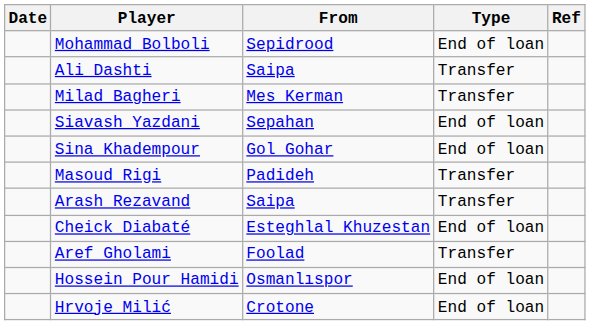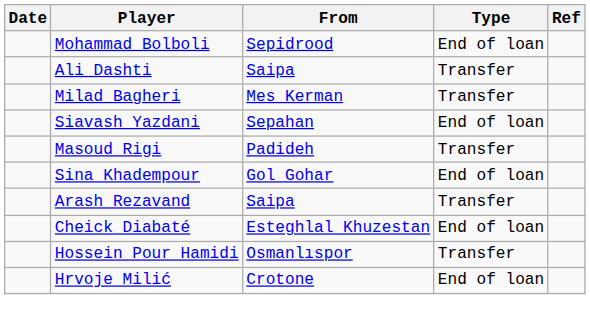rows swapped: Masoud Rigi <-> Sina Khadempour
- row: Aref Gholami | Foolad | Transfer
Hossein Pour Hamidi | Type: End of loan -> Transfer
